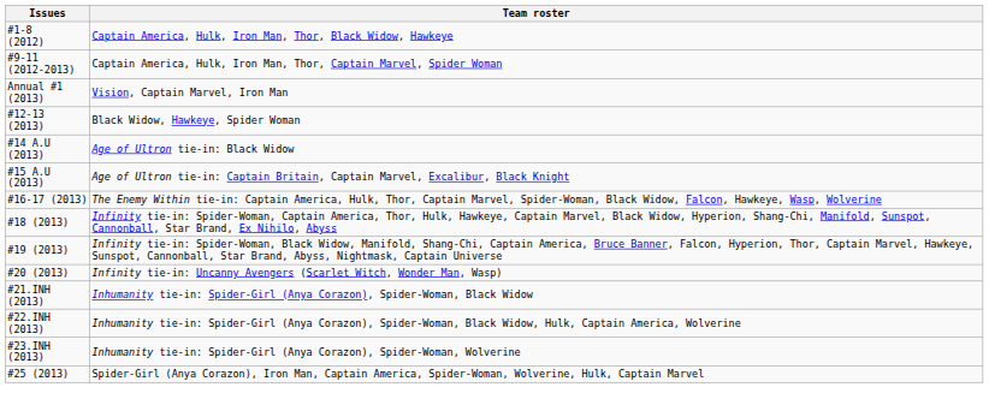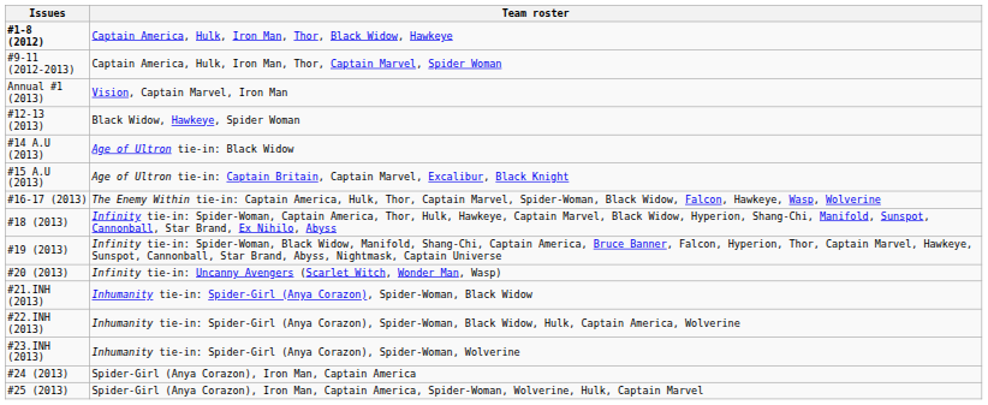Captain America, Hulk, Iron Man, Thor, Black Widow, Hawkeye | Issues: normal -> bold
+ row: #24 (2013) | Spider-Girl (Anya Corazon), Iron Man, Captain America
